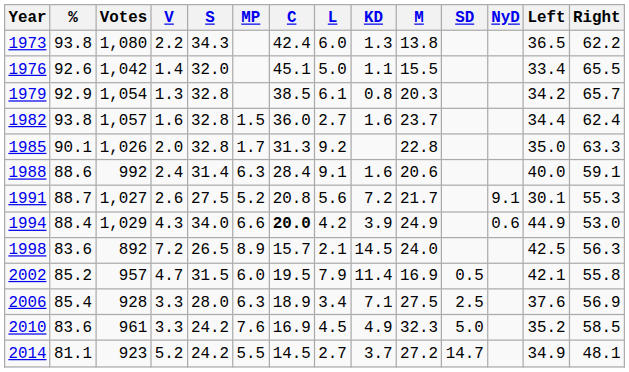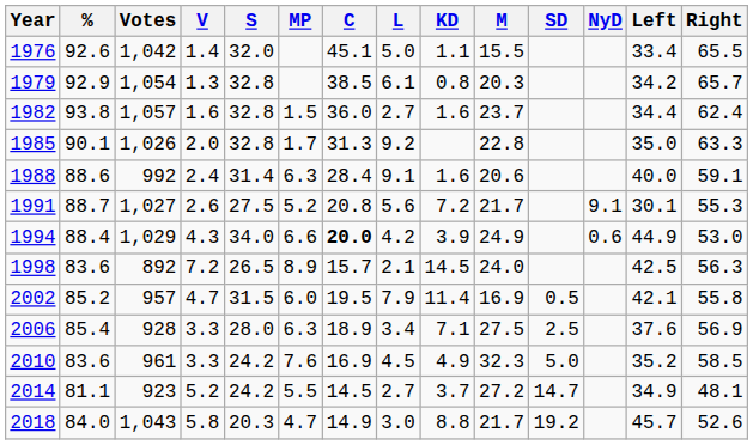- row: 1973 | 93.8 | 1,080 | 2.2 | 34.3 | 42.4 | 6.0 | 1.3 | 13.8 | 36.5 | 62.2
+ row: 2018 | 84.0 | 1,043 | 5.8 | 20.3 | 4.7 | 14.9 | 3.0 | 8.8 | 21.7 | 19.2 | 45.7 | 52.6
